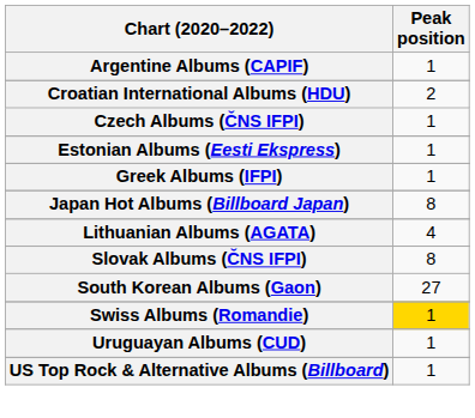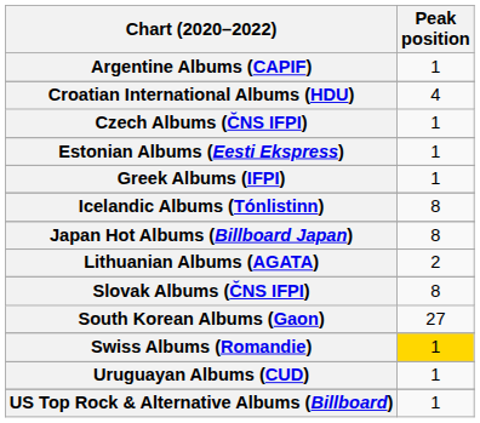Croatian International Albums (HDU) | Peak position: 2 -> 4
+ row: Icelandic Albums (Tónlistinn) | 8
Lithuanian Albums (AGATA) | Peak position: 4 -> 2
